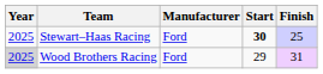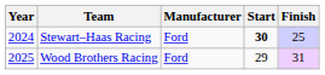Stewart–Haas Racing | Year: 2025 -> 2024
Wood Brothers Racing | Year: lightgrey background -> no background
